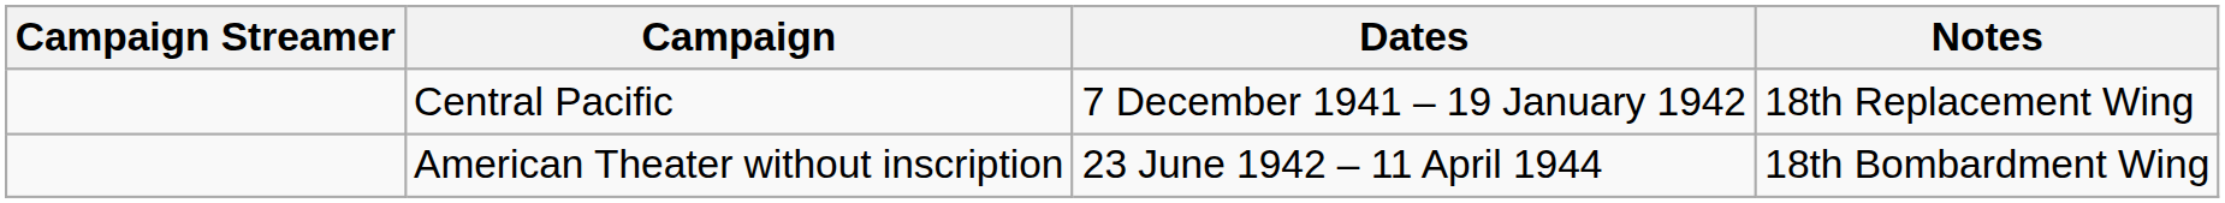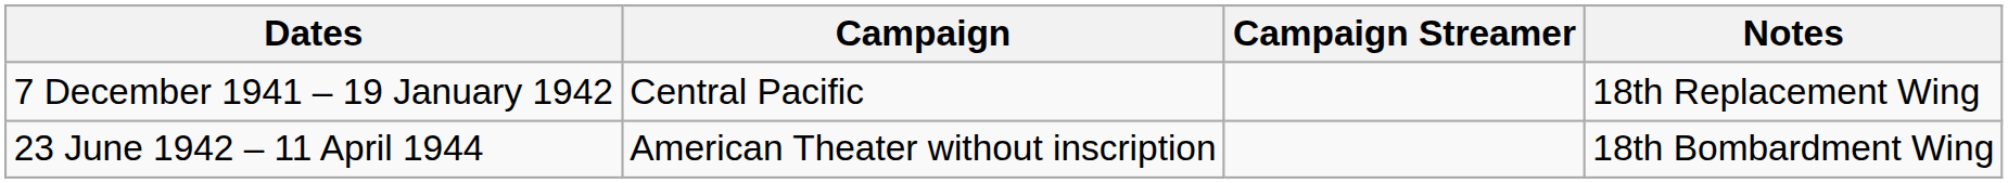columns swapped: Campaign Streamer <-> Dates
